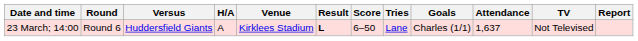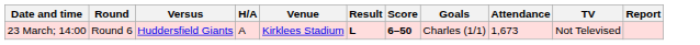- column: Tries | Lane
23 March; 14:00 | Score: normal -> bold
23 March; 14:00 | Attendance: 1,637 -> 1,673
